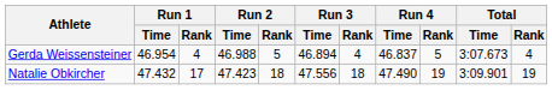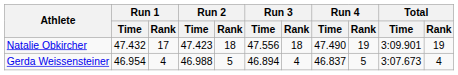rows swapped: Natalie Obkircher <-> Gerda Weissensteiner
